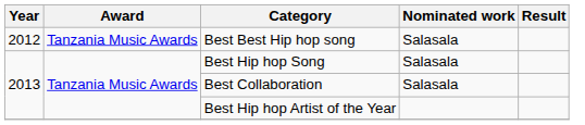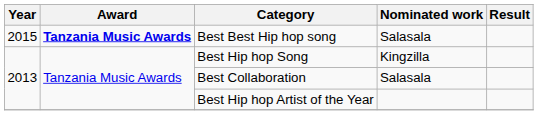Best Best Hip hop song | Year: 2012 -> 2015
Best Best Hip hop song | Award: normal -> bold
Best Hip hop Song | Nominated work: Salasala -> Kingzilla
